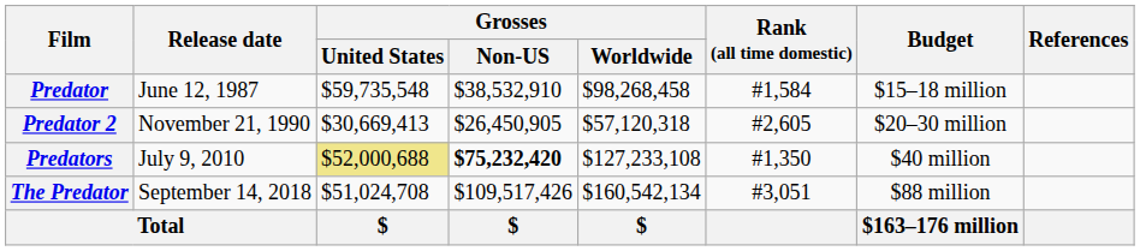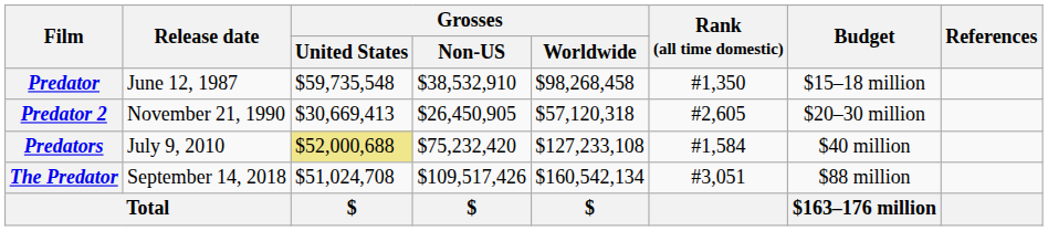Predator | Rank (all time domestic): #1,584 -> #1,350
Predators | Grosses / Non-US: bold -> normal
Predators | Rank (all time domestic): #1,350 -> #1,584
